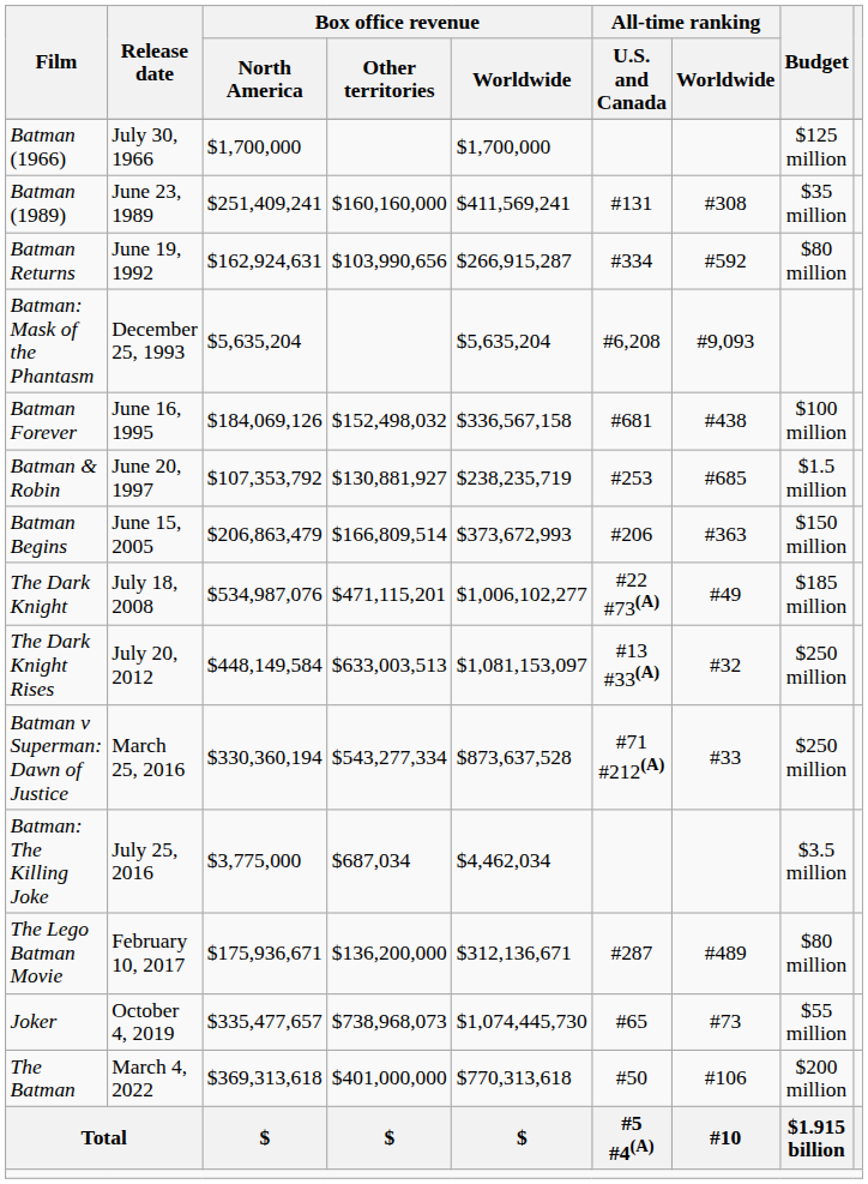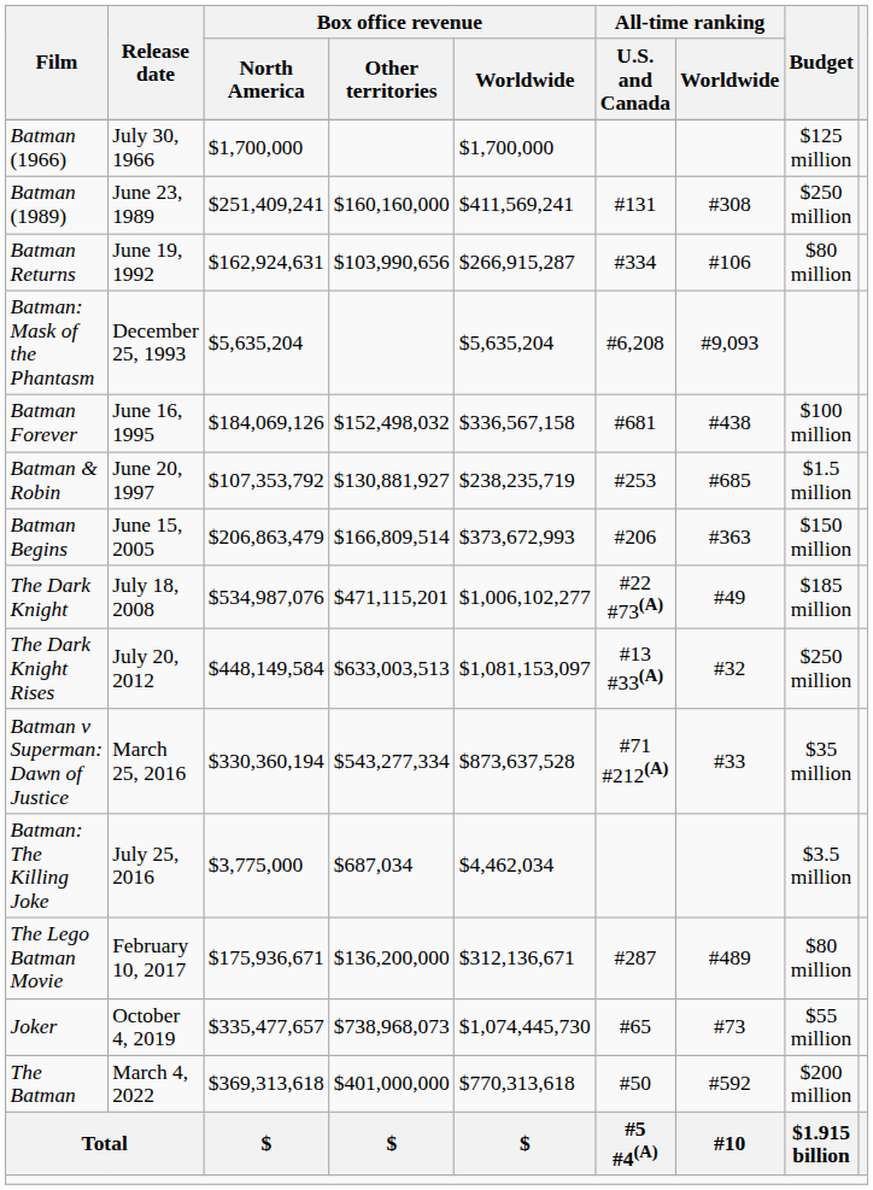Batman (1989) | Budget: $35 million -> $250 million
Batman Returns | All-time ranking / Worldwide: #592 -> #106
Batman v Superman: Dawn of Justice | Budget: $250 million -> $35 million
The Batman | All-time ranking / Worldwide: #106 -> #592
